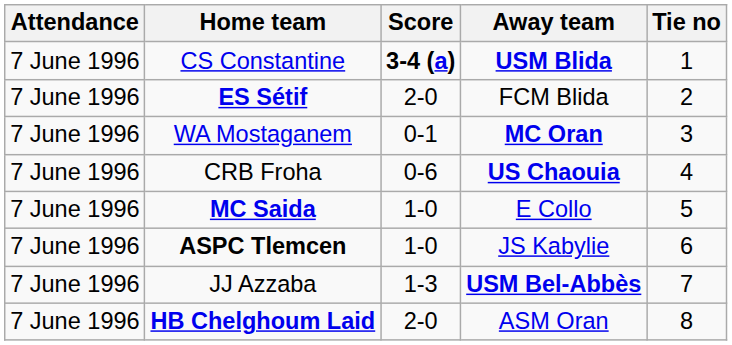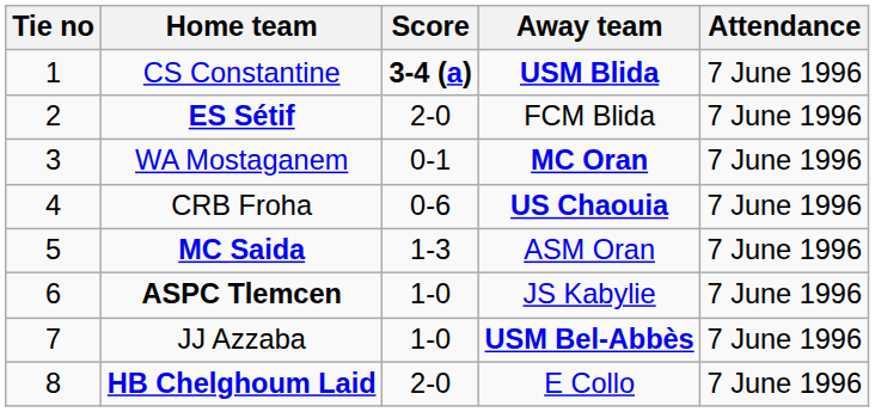columns swapped: Tie no <-> Attendance
MC Saida | Score: 1-0 -> 1-3
MC Saida | Away team: E Collo -> ASM Oran
JJ Azzaba | Score: 1-3 -> 1-0
HB Chelghoum Laid | Away team: ASM Oran -> E Collo
